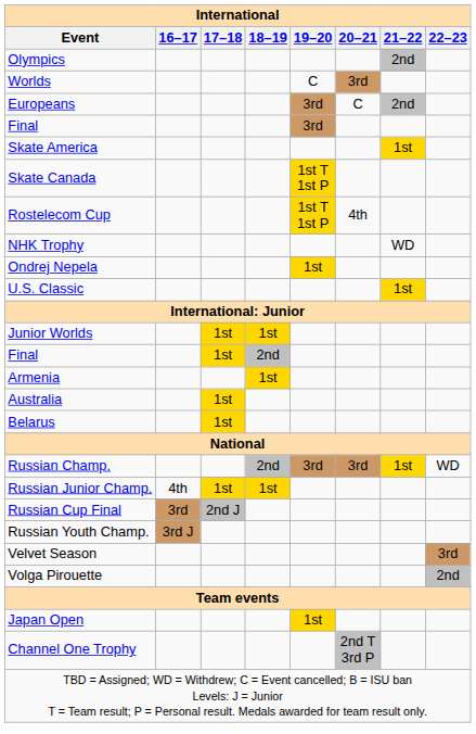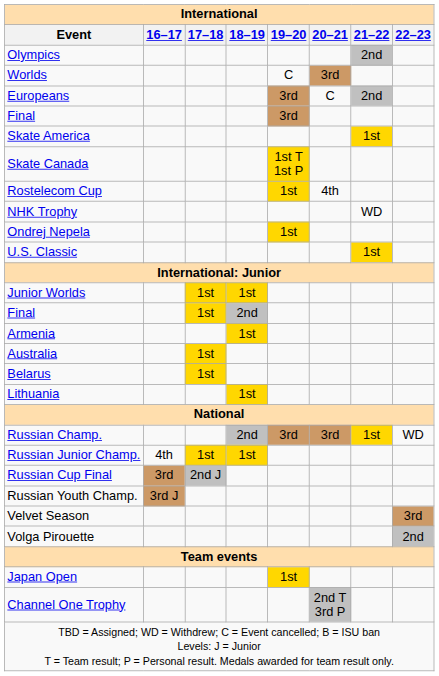Rostelecom Cup | 19–20: 1st T 1st P -> 1st
+ row: Lithuania | 1st
